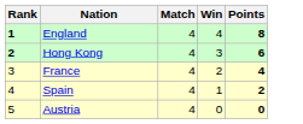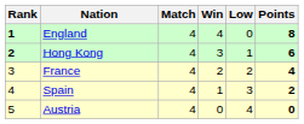+ column: Low | 0 | 1 | 2 | 3 | 4
